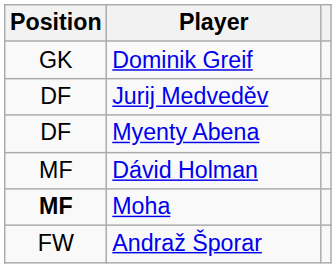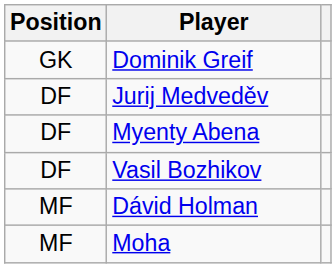+ row: DF | Vasil Bozhikov
Moha | Position: bold -> normal
- row: FW | Andraž Šporar
